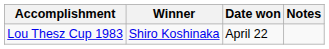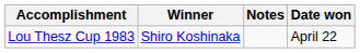columns swapped: Date won <-> Notes
